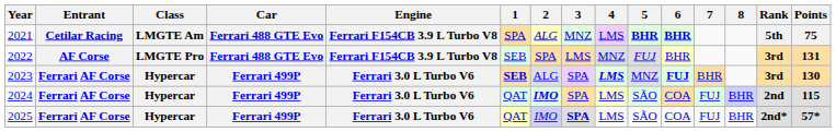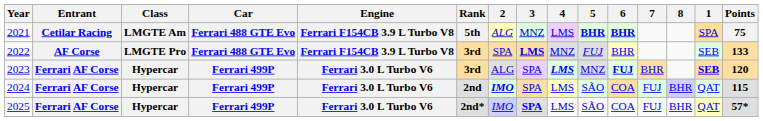columns swapped: 1 <-> Rank
2022 | 3: normal -> bold
2022 | Points: 131 -> 133
2023 | Points: 130 -> 120
